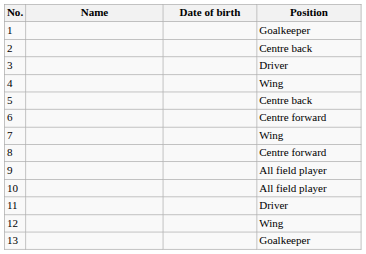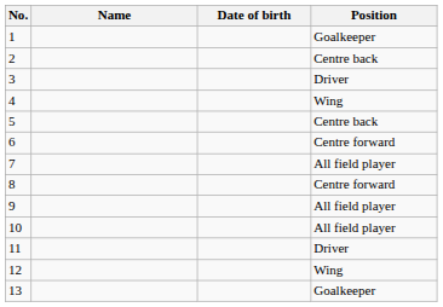7 | Position: Wing -> All field player
